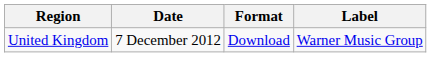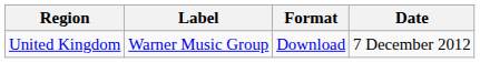columns swapped: Date <-> Label
